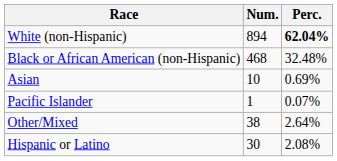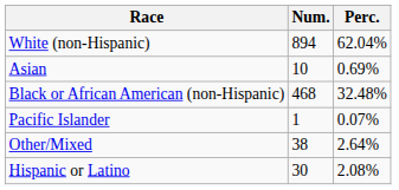White (non-Hispanic) | Perc.: bold -> normal
rows swapped: Black or African American (non-Hispanic) <-> Asian
